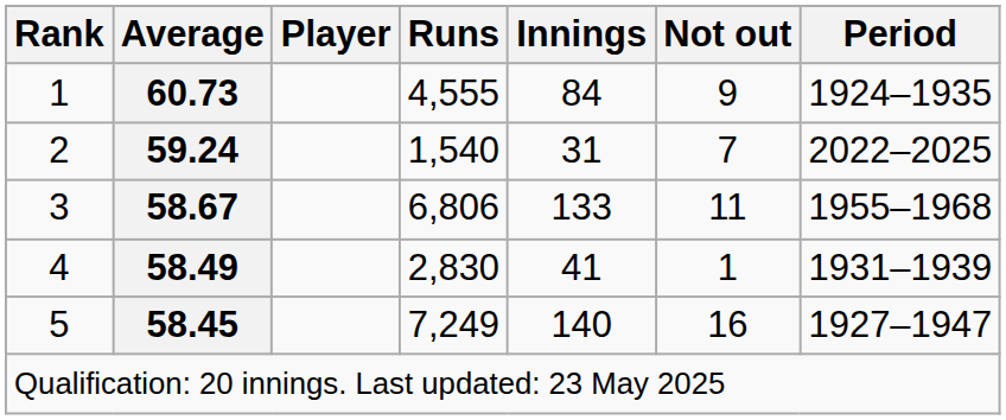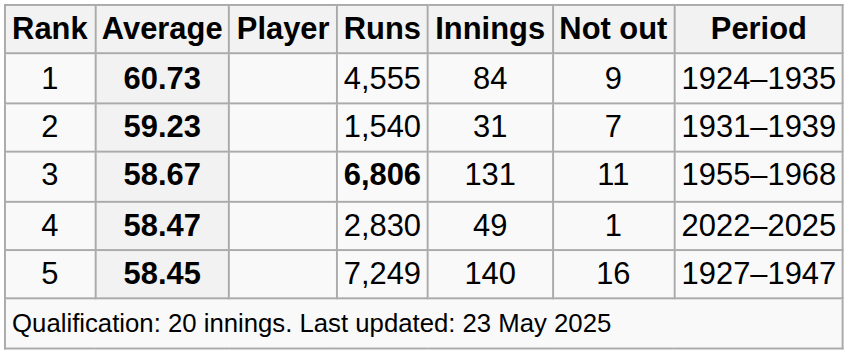2 | Average: 59.24 -> 59.23
2 | Period: 2022–2025 -> 1931–1939
3 | Runs: normal -> bold
3 | Innings: 133 -> 131
4 | Average: 58.49 -> 58.47
4 | Innings: 41 -> 49
4 | Period: 1931–1939 -> 2022–2025
